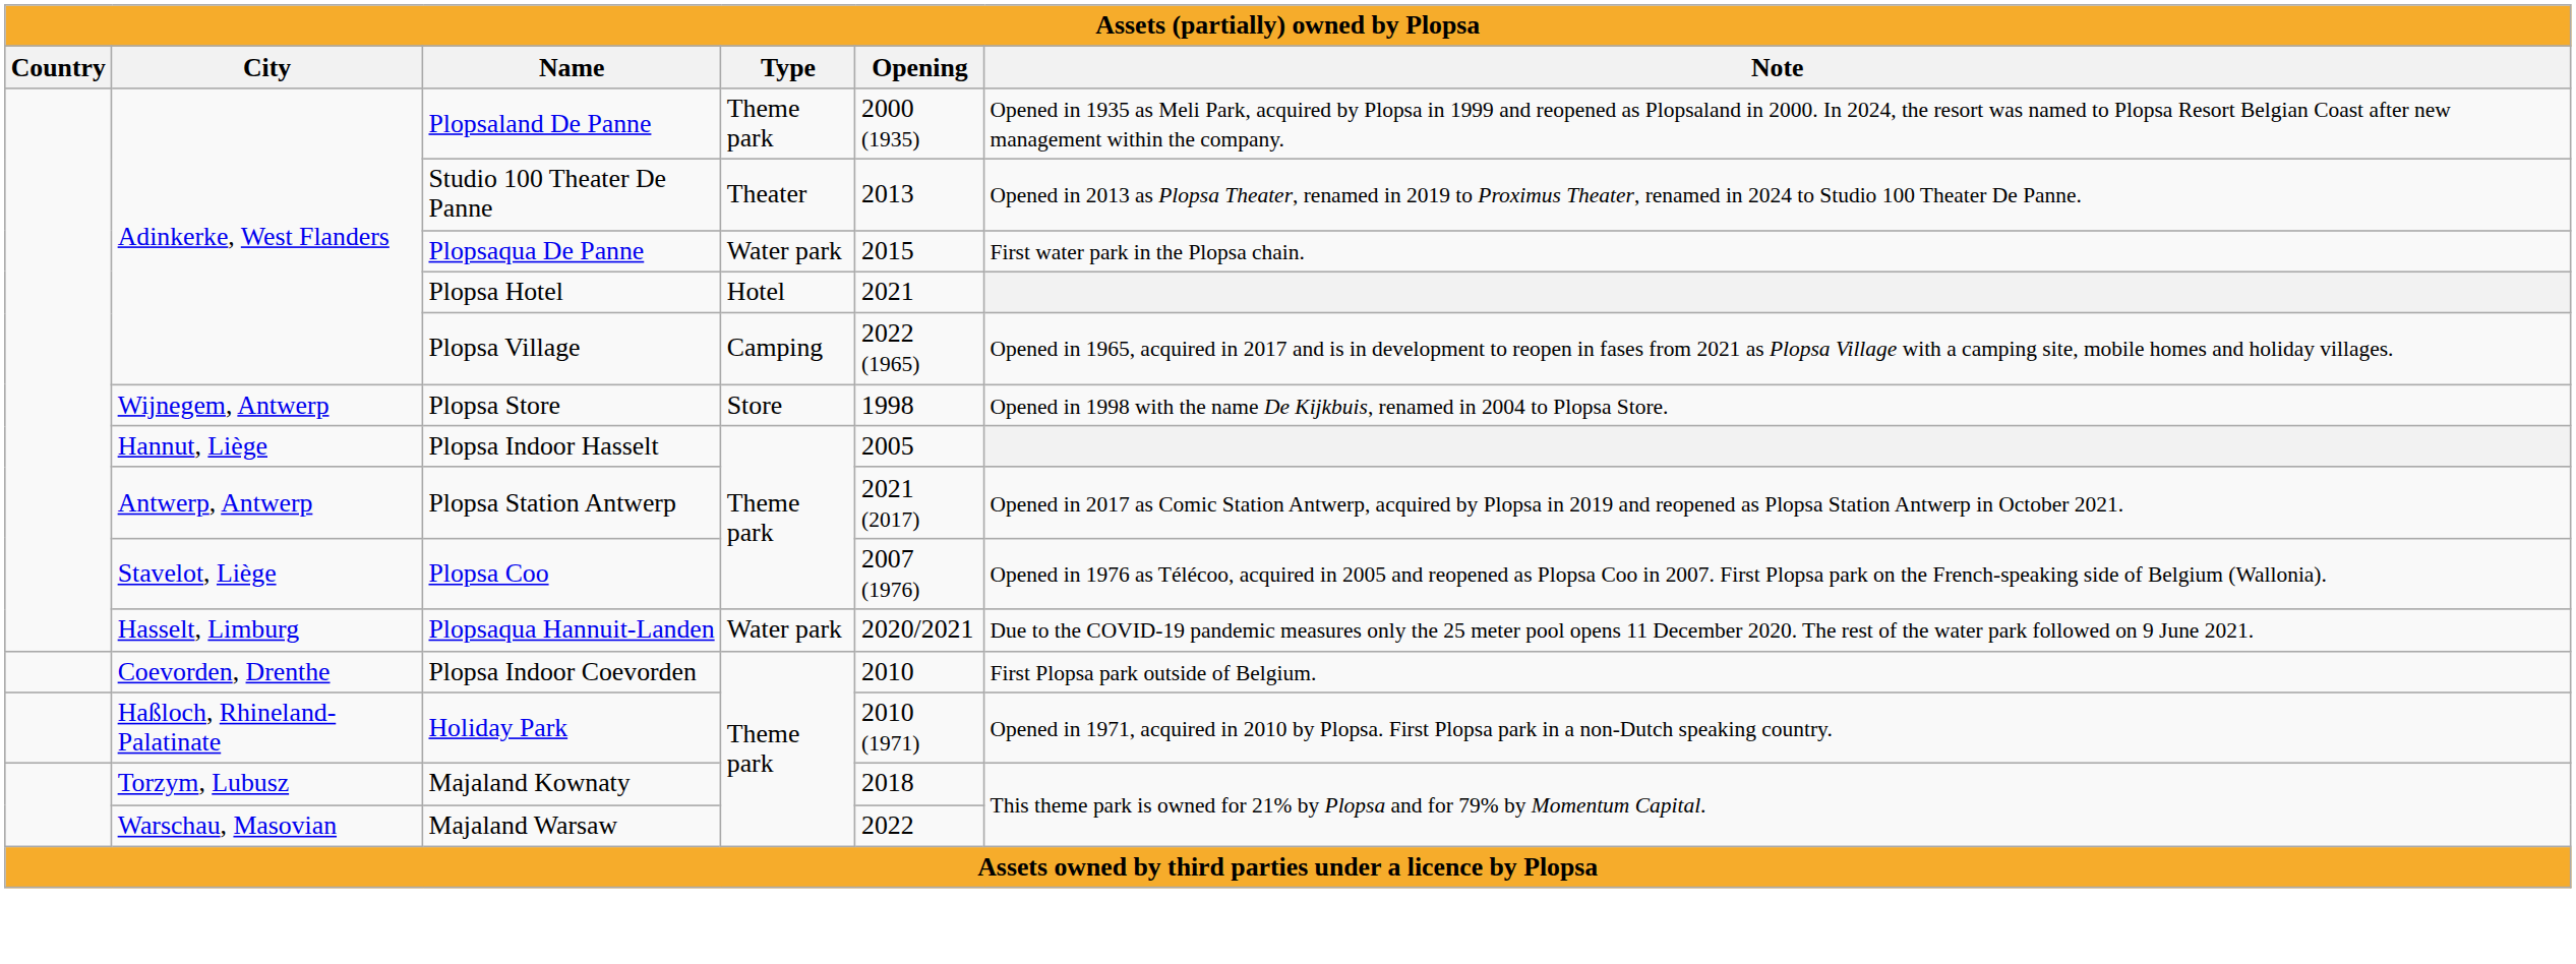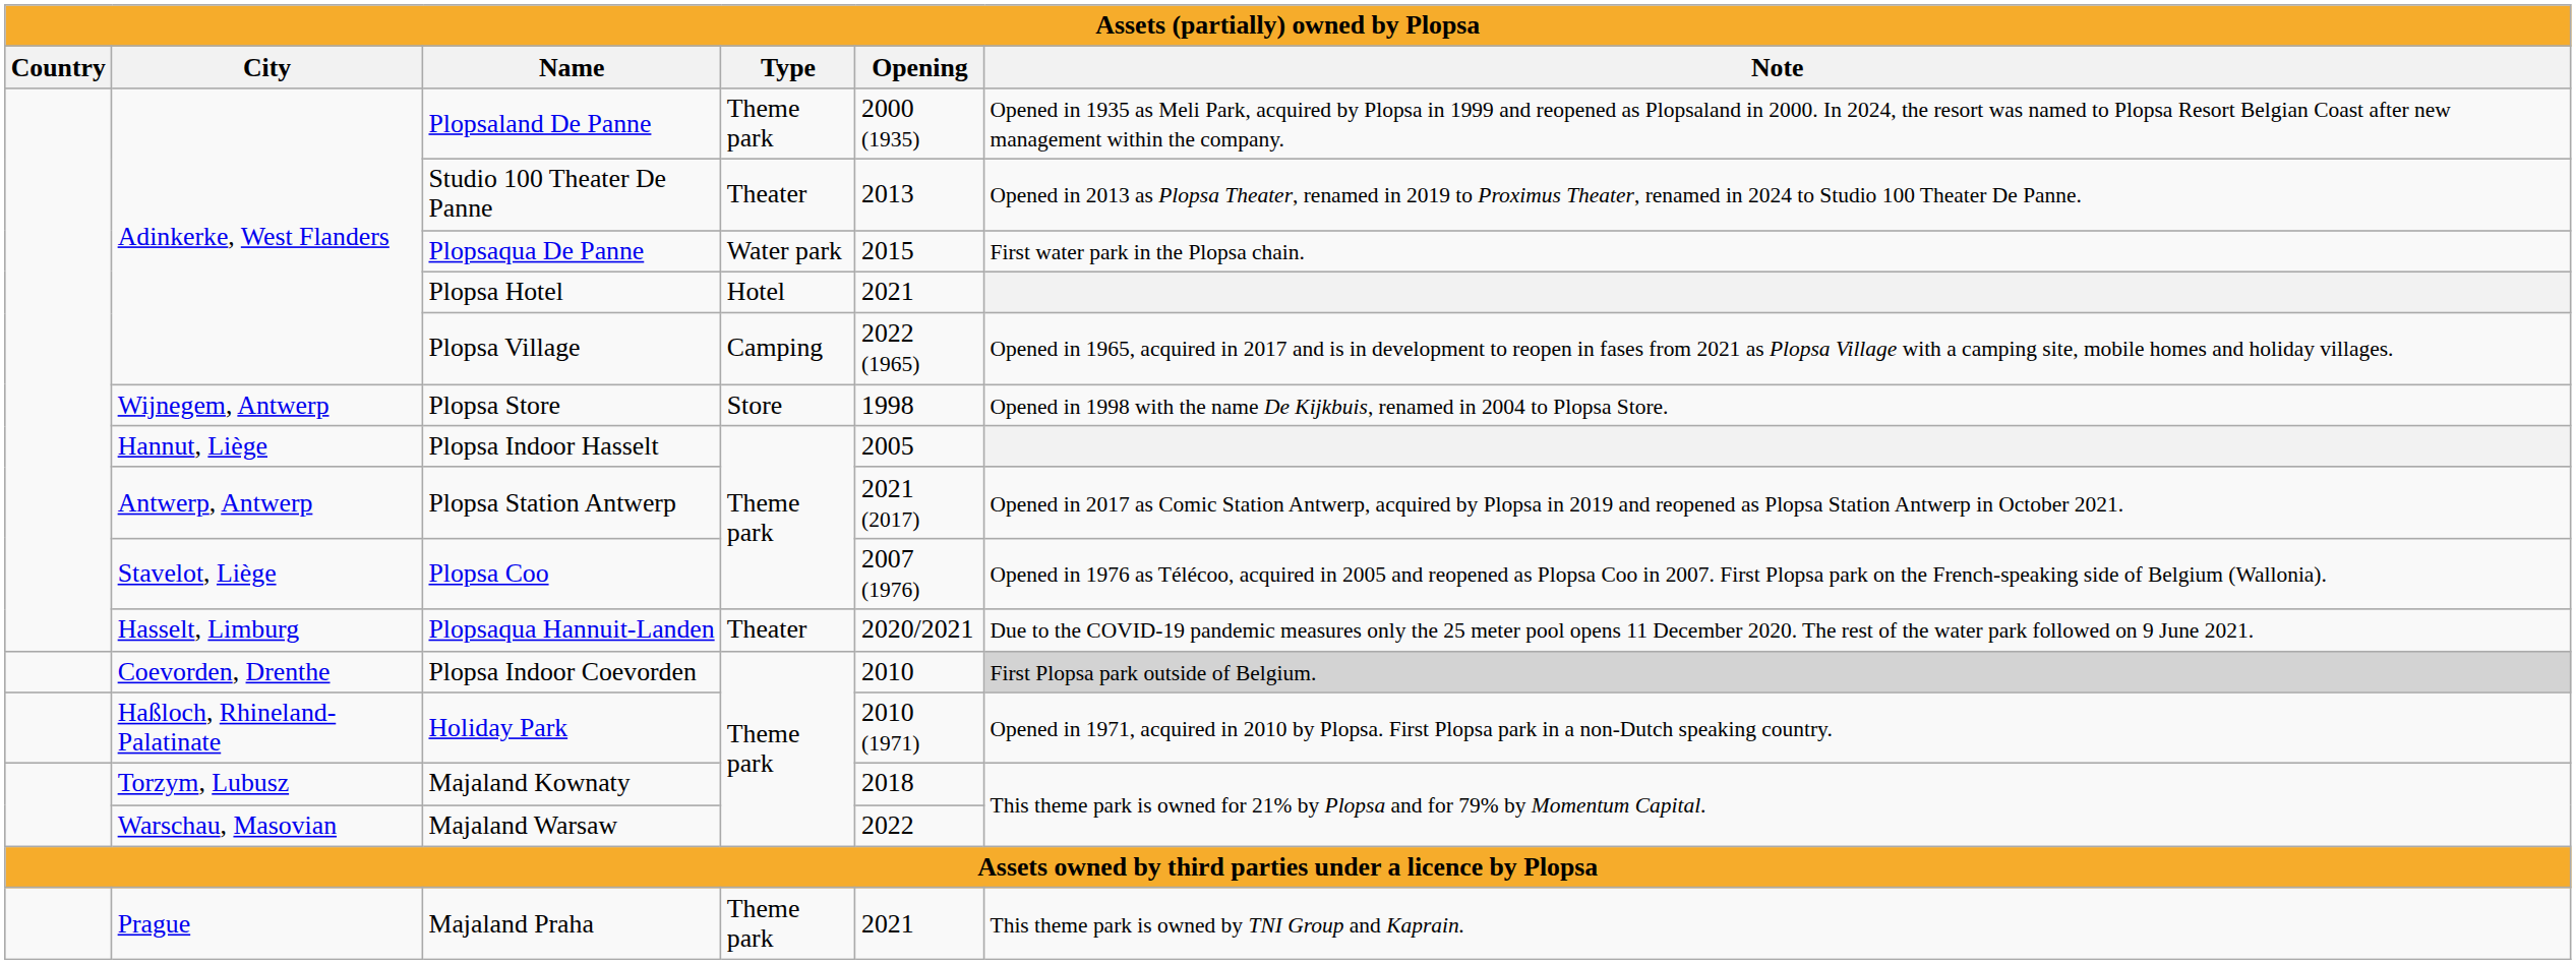Plopsaqua Hannuit-Landen | Type: Water park -> Theater
Plopsa Indoor Coevorden | Note: no background -> lightgrey background
+ row: Prague | Majaland Praha | Theme park | 2021 | This theme park is owned by TNI Group and Kaprain.
